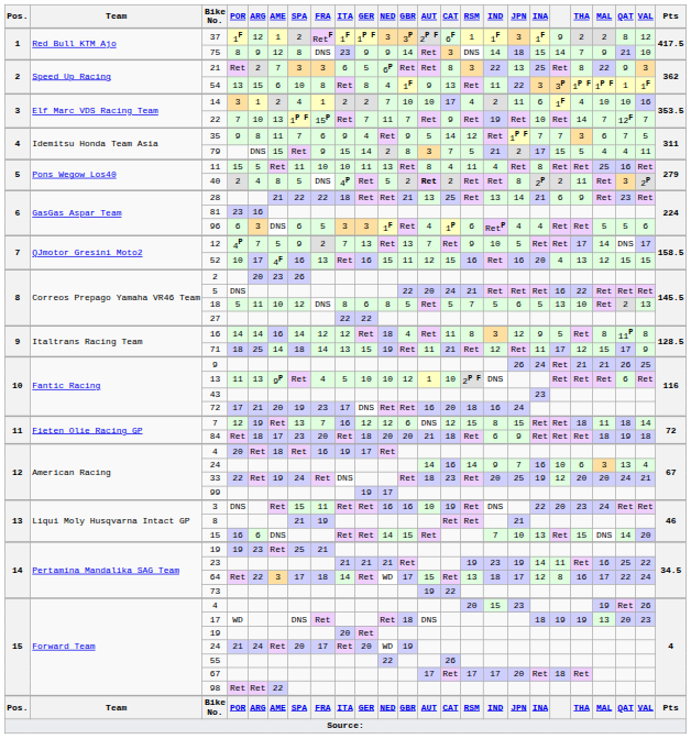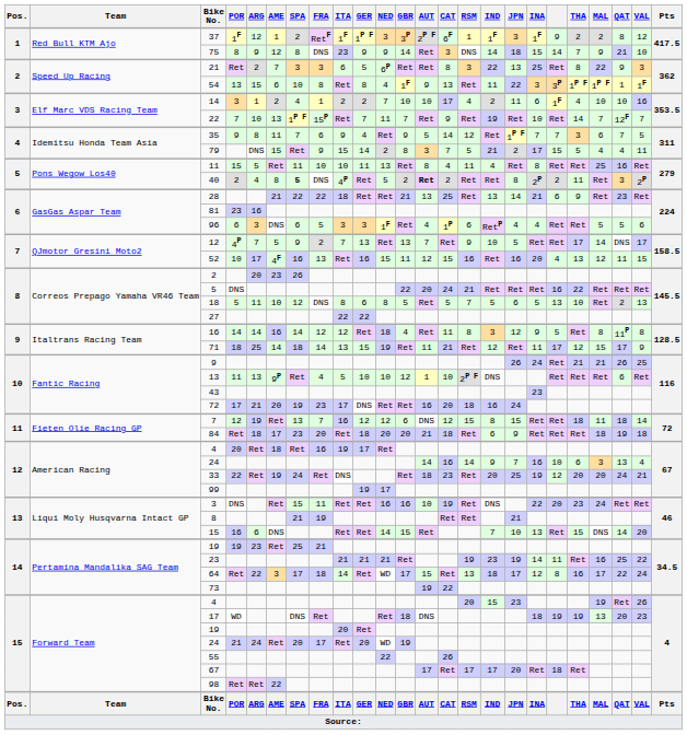40 | SPA: normal -> bold
52 | QAT: 15 -> 11
